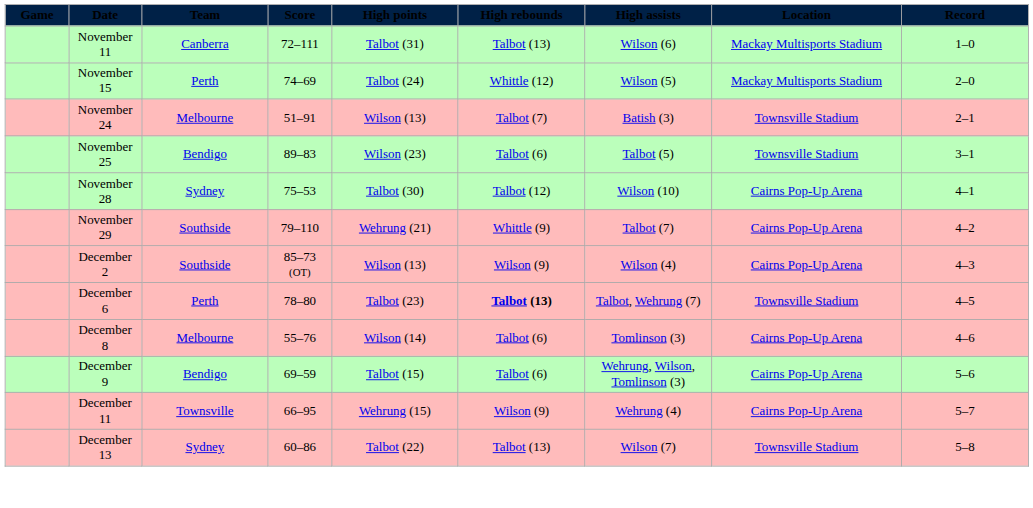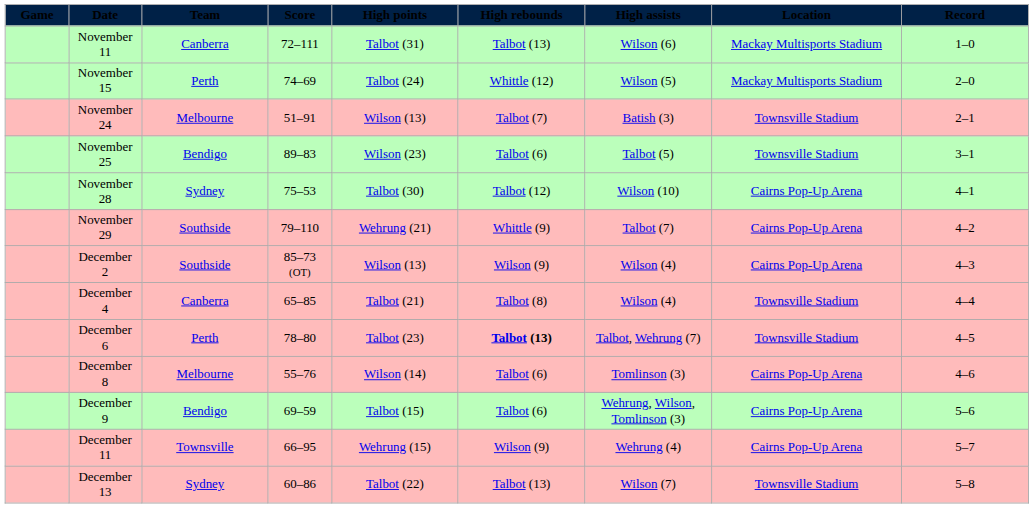+ row: December 4 | Canberra | 65–85 | Talbot (21) | Talbot (8) | Wilson (4) | Townsville Stadium | 4–4
